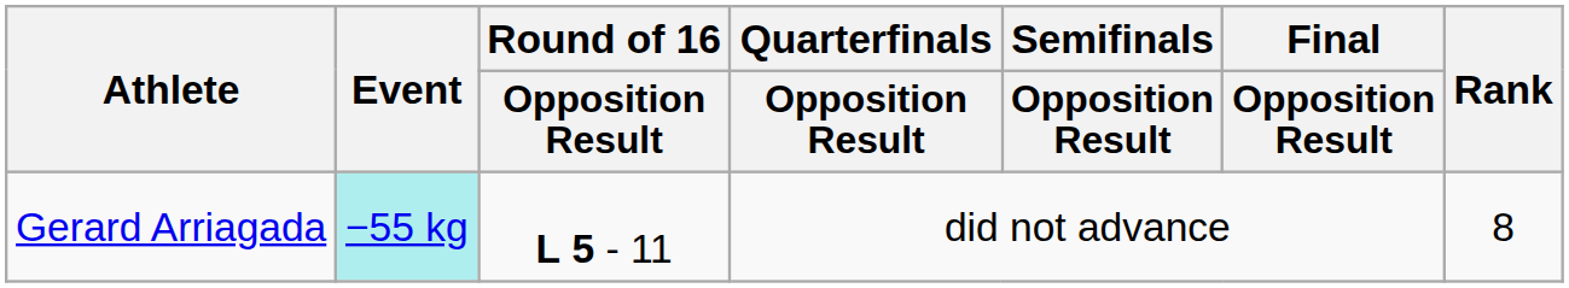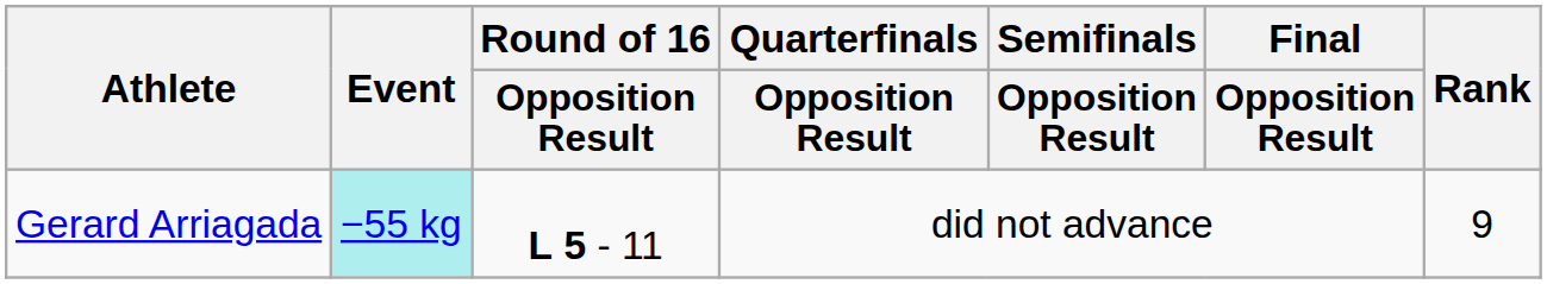Gerard Arriagada | Rank: 8 -> 9
